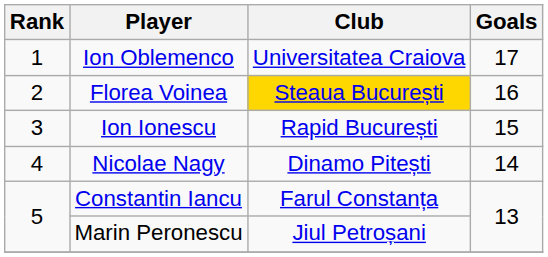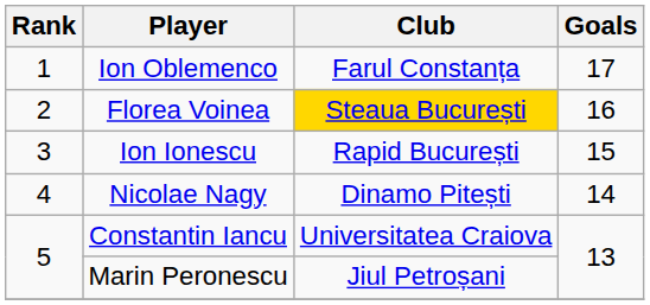Ion Oblemenco | Club: Universitatea Craiova -> Farul Constanța
Constantin Iancu | Club: Farul Constanța -> Universitatea Craiova
